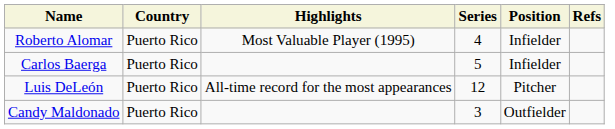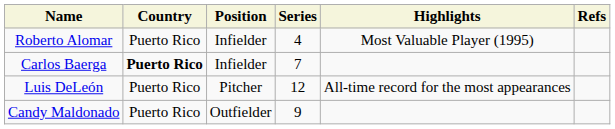columns swapped: Position <-> Highlights
Carlos Baerga | Country: normal -> bold
Carlos Baerga | Series: 5 -> 7
Candy Maldonado | Series: 3 -> 9
